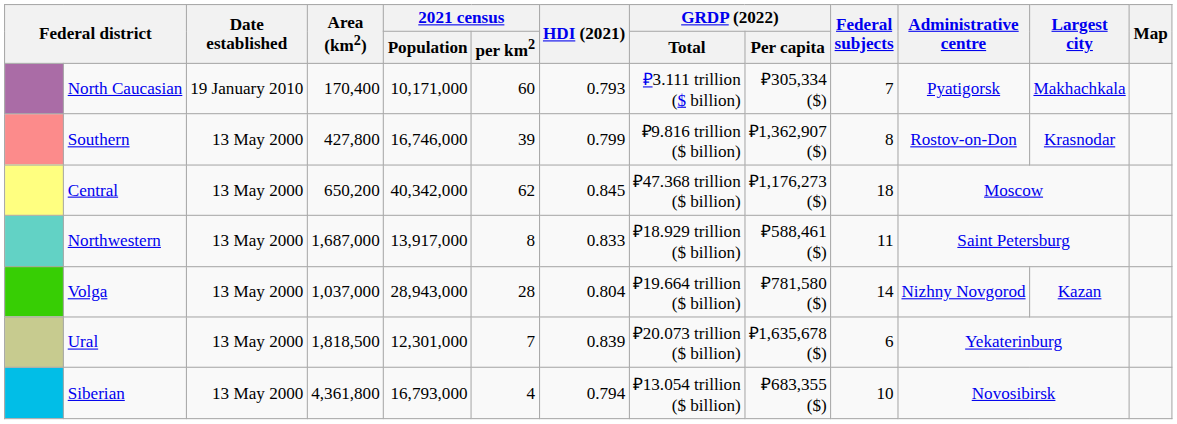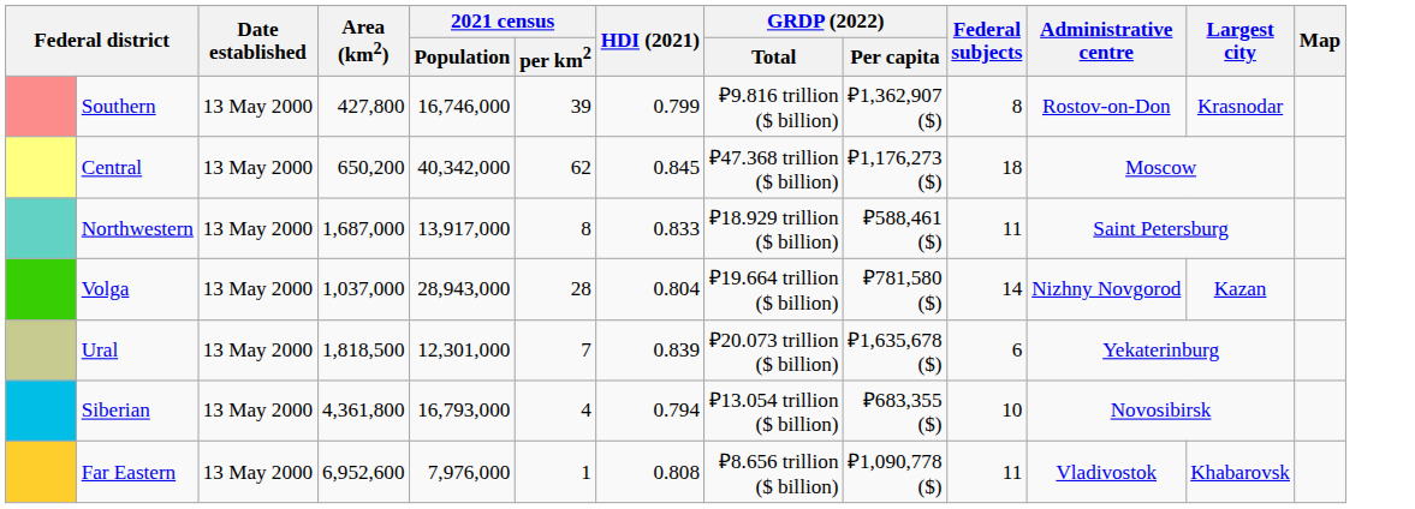- row: North Caucasian | 19 January 2010 | 170,400 | 10,171,000 | 60 | 0.793 | ₽3.111 trillion ($ billion) | ₽305,334 ($) | 7 | Pyatigorsk | Makhachkala
+ row: Far Eastern | 13 May 2000 | 6,952,600 | 7,976,000 | 1 | 0.808 | ₽8.656 trillion ($ billion) | ₽1,090,778 ($) | 11 | Vladivostok | Khabarovsk
